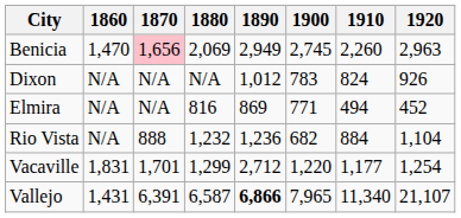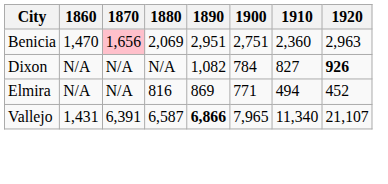Benicia | 1890: 2,949 -> 2,951
Benicia | 1900: 2,745 -> 2,751
Benicia | 1910: 2,260 -> 2,360
Dixon | 1890: 1,012 -> 1,082
Dixon | 1900: 783 -> 784
Dixon | 1910: 824 -> 827
Dixon | 1920: normal -> bold
- row: Rio Vista | N/A | 888 | 1,232 | 1,236 | 682 | 884 | 1,104
- row: Vacaville | 1,831 | 1,701 | 1,299 | 2,712 | 1,220 | 1,177 | 1,254
